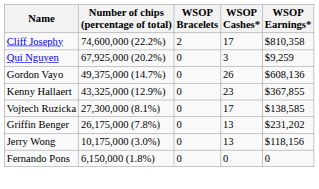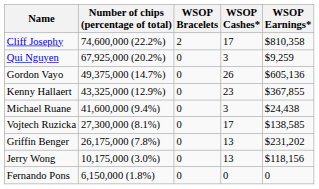Gordon Vayo | WSOP Earnings*: $608,136 -> $605,136
+ row: Michael Ruane | 41,600,000 (9.4%) | 0 | 3 | $24,438
